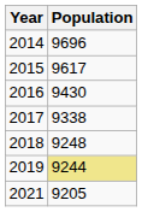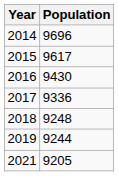2017 | Population: 9338 -> 9336
2019 | Population: khaki background -> no background
